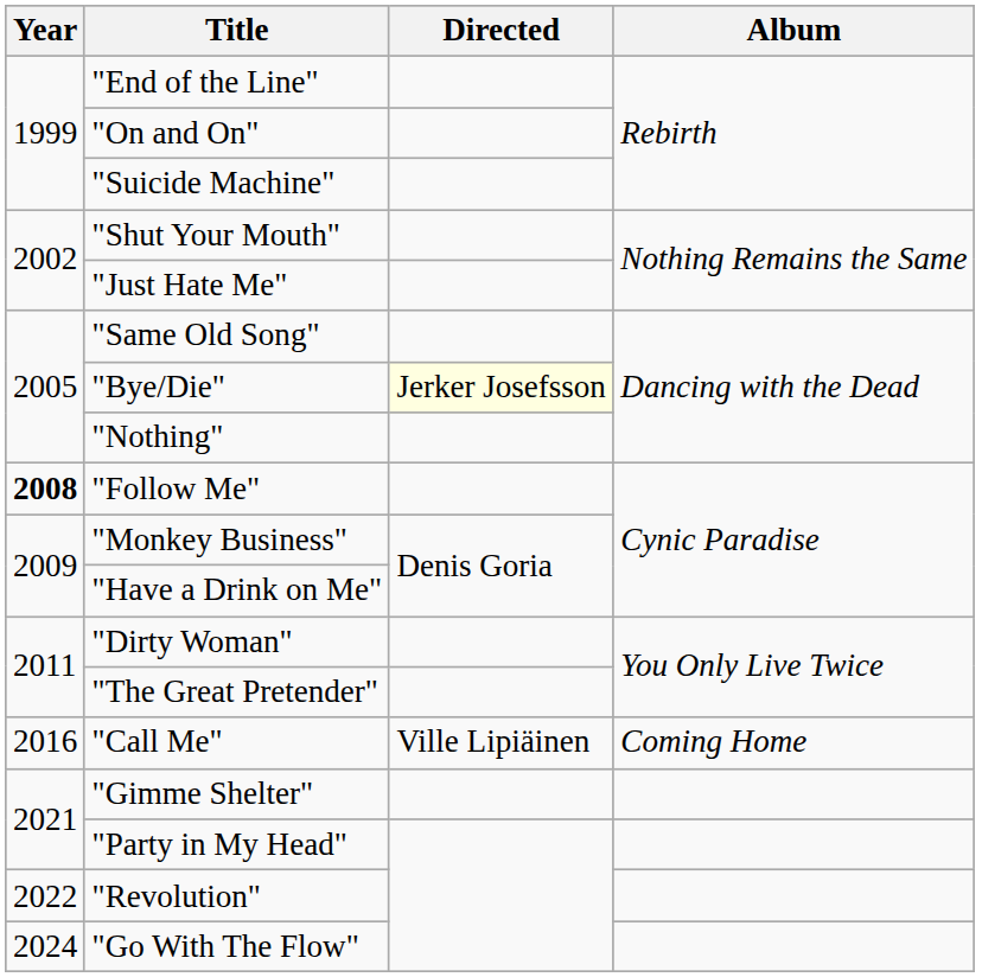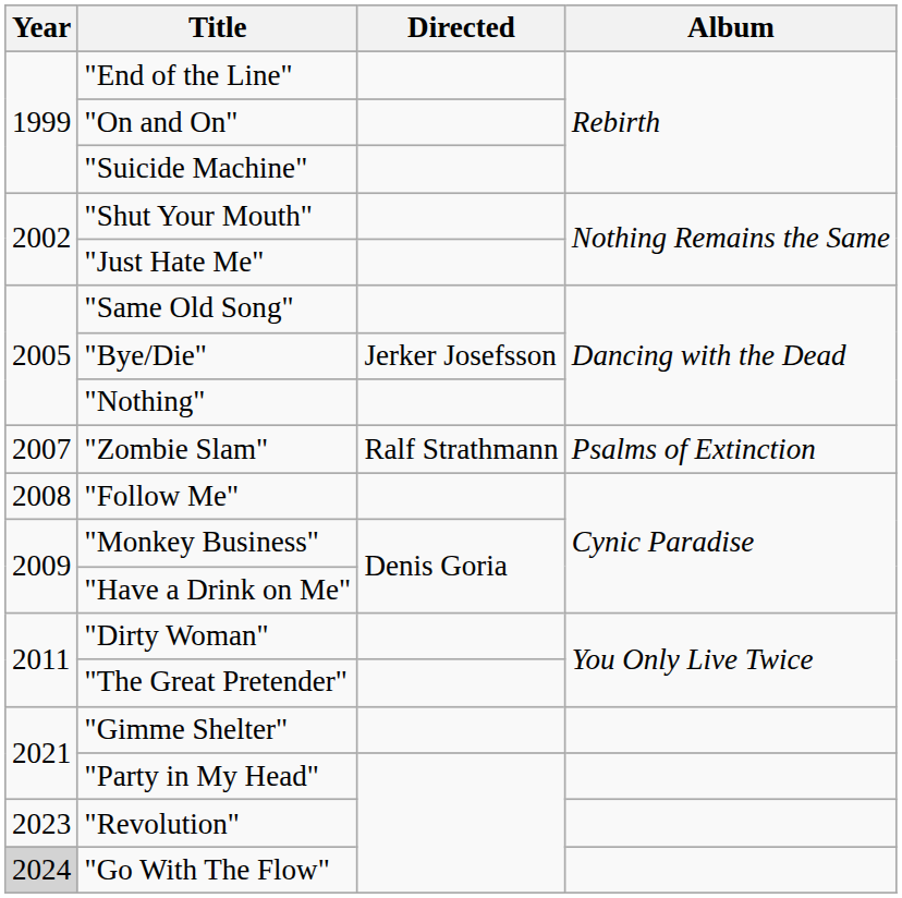"Bye/Die" | Directed: lightyellow background -> no background
+ row: 2007 | "Zombie Slam" | Ralf Strathmann | Psalms of Extinction
"Follow Me" | Year: bold -> normal
- row: 2016 | "Call Me" | Ville Lipiäinen | Coming Home
"Revolution" | Year: 2022 -> 2023
"Go With The Flow" | Year: no background -> lightgrey background
